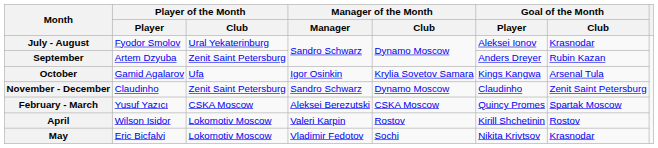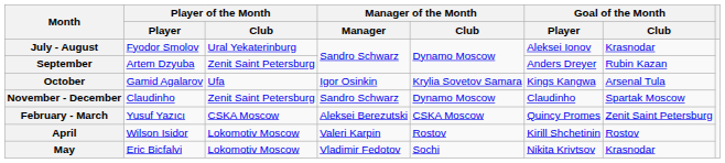November - December | Goal of the Month / Club: Zenit Saint Petersburg -> Spartak Moscow
February - March | Goal of the Month / Club: Spartak Moscow -> Zenit Saint Petersburg
